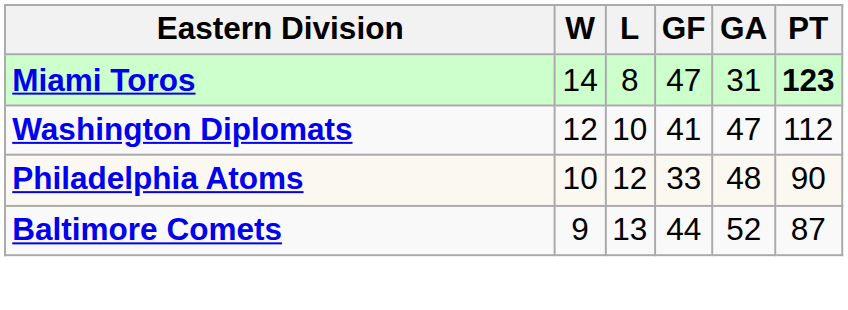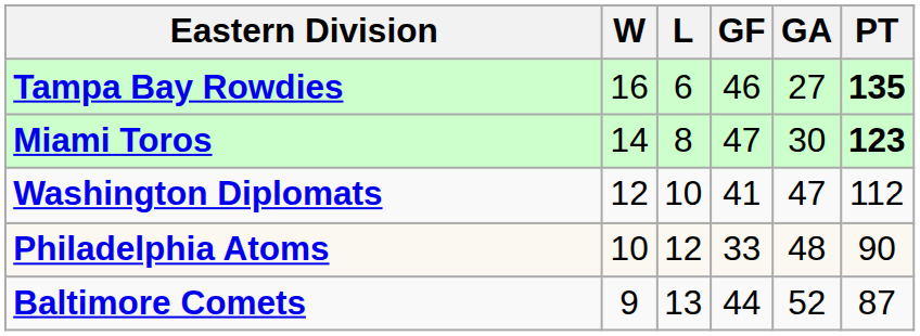+ row: Tampa Bay Rowdies | 16 | 6 | 46 | 27 | 135
Miami Toros | GA: 31 -> 30
